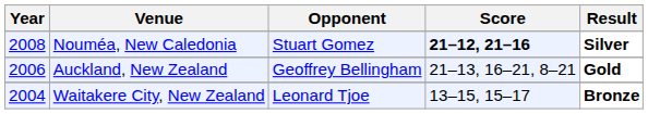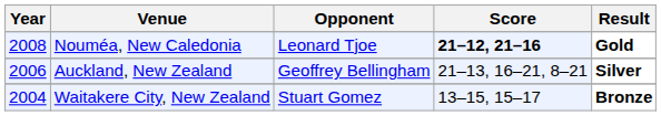Nouméa, New Caledonia | Opponent: Stuart Gomez -> Leonard Tjoe
Nouméa, New Caledonia | Result: Silver -> Gold
Auckland, New Zealand | Result: Gold -> Silver
Waitakere City, New Zealand | Opponent: Leonard Tjoe -> Stuart Gomez
